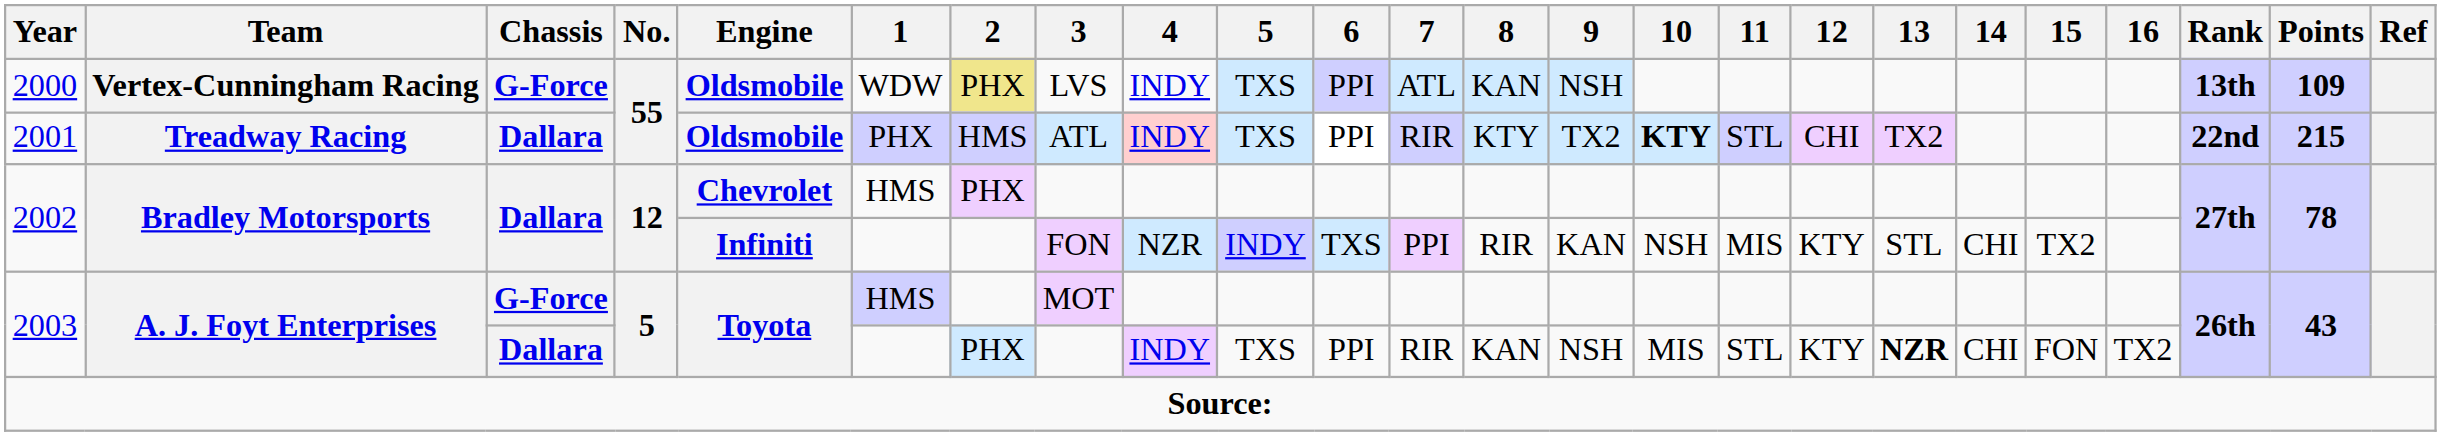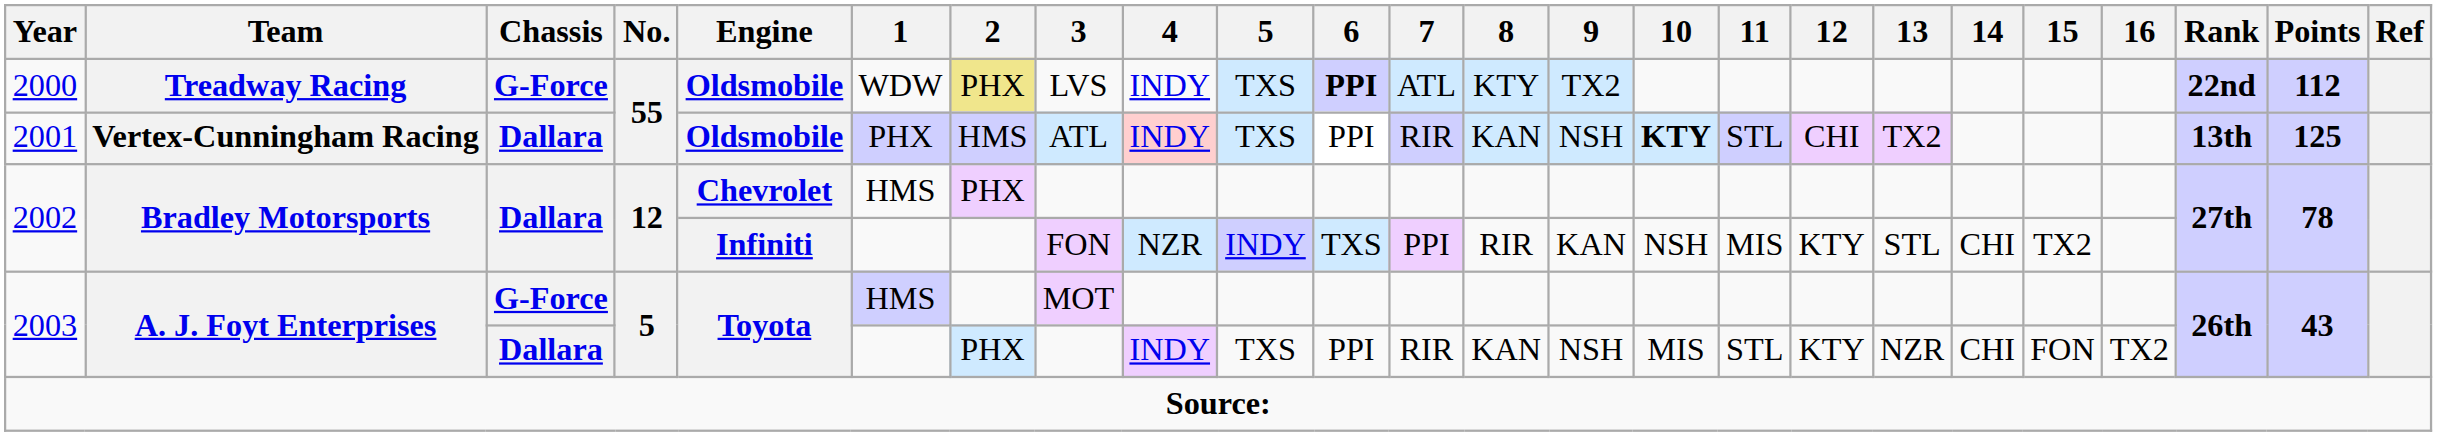2000 | Team: Vertex-Cunningham Racing -> Treadway Racing
2000 | 6: normal -> bold
2000 | 8: KAN -> KTY
2000 | 9: NSH -> TX2
2000 | Rank: 13th -> 22nd
2000 | Points: 109 -> 112
2001 | Team: Treadway Racing -> Vertex-Cunningham Racing
2001 | 8: KTY -> KAN
2001 | 9: TX2 -> NSH
2001 | Rank: 22nd -> 13th
2001 | Points: 215 -> 125
2003 / Dallara | 13: bold -> normal
